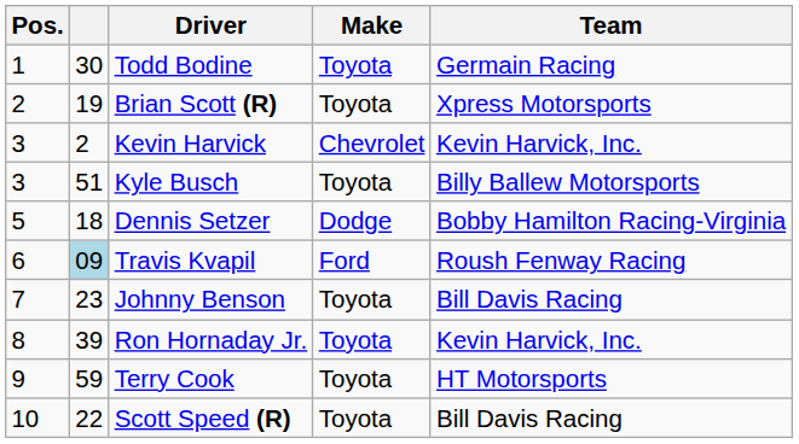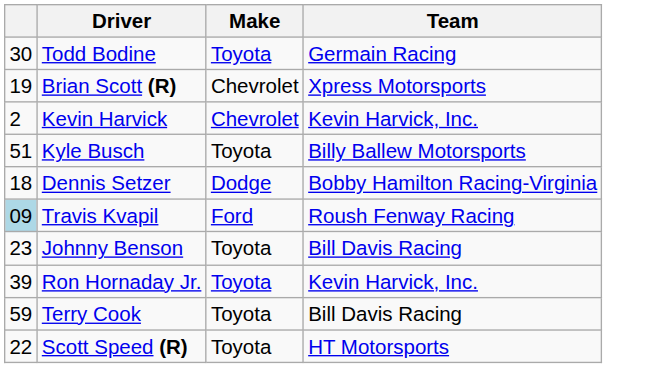- column: Pos. | 1 | 2 | 3 | 3 | 5 | 6 | 7 | 8 | 9 | 10
Brian Scott (R) | Make: Toyota -> Chevrolet
Terry Cook | Team: HT Motorsports -> Bill Davis Racing
Scott Speed (R) | Team: Bill Davis Racing -> HT Motorsports
